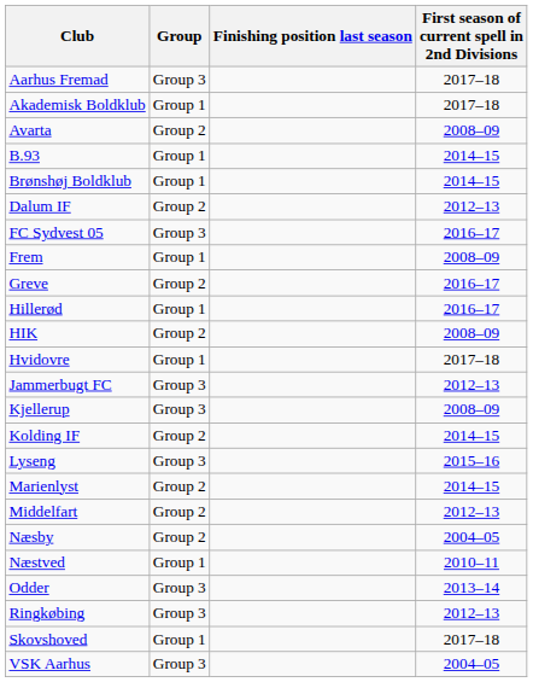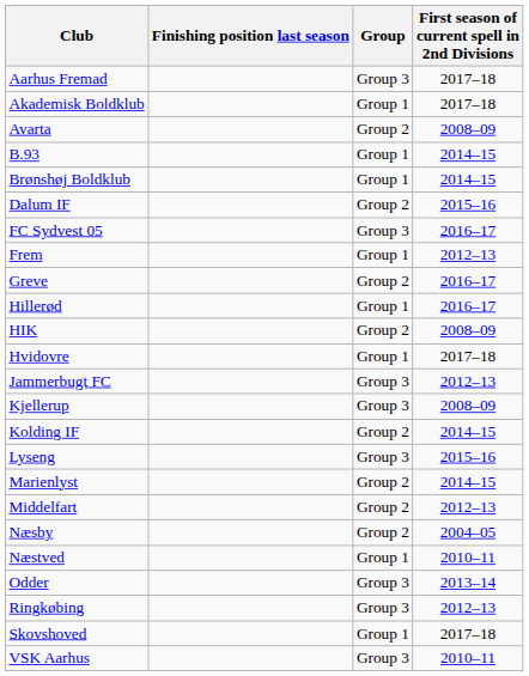columns swapped: Group <-> Finishing position last season
Dalum IF | First season of current spell in 2nd Divisions: 2012–13 -> 2015–16
Frem | First season of current spell in 2nd Divisions: 2008–09 -> 2012–13
VSK Aarhus | First season of current spell in 2nd Divisions: 2004–05 -> 2010–11
